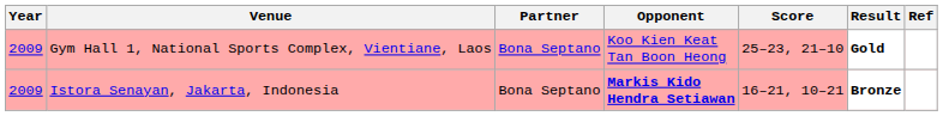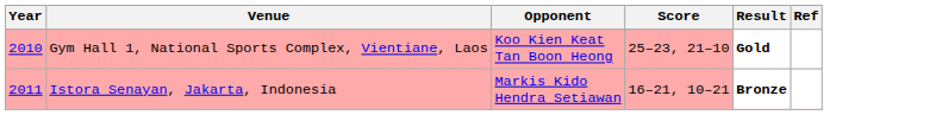- column: Partner | Bona Septano | Bona Septano
Gym Hall 1, National Sports Complex, Vientiane, Laos | Year: 2009 -> 2010
Istora Senayan, Jakarta, Indonesia | Year: 2009 -> 2011
Istora Senayan, Jakarta, Indonesia | Opponent: bold -> normal
